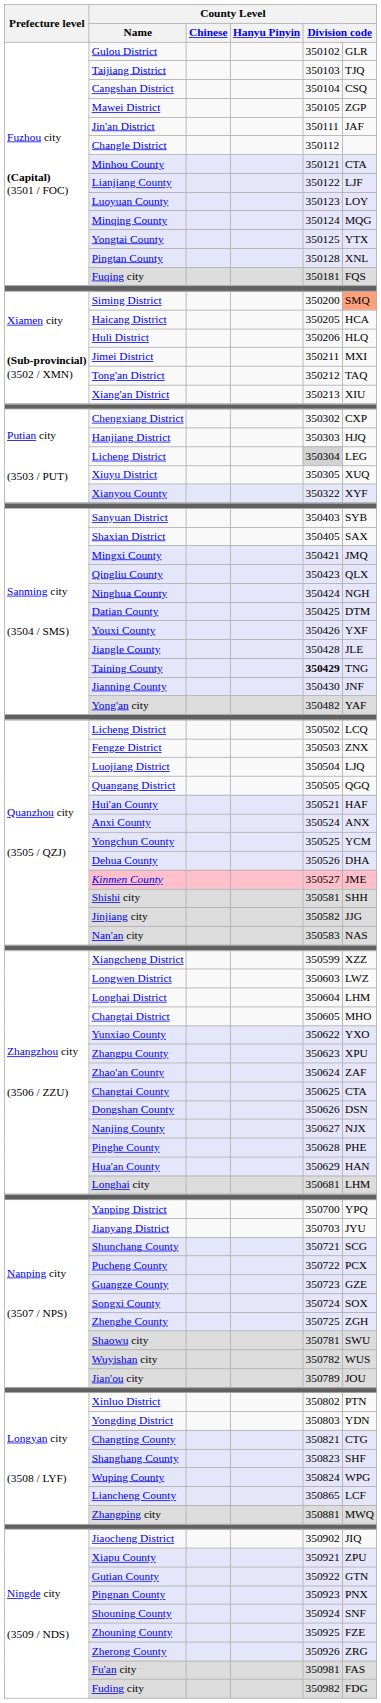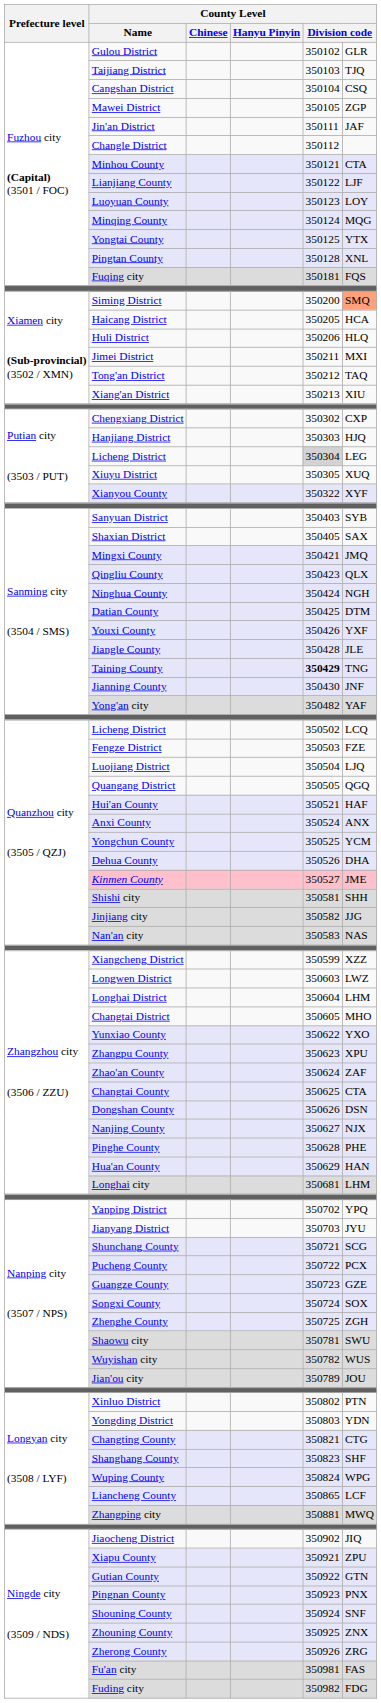Fengze District | column 6: ZNX -> FZE
Yanping District | column 5: 350700 -> 350702
Zhouning County | column 6: FZE -> ZNX
